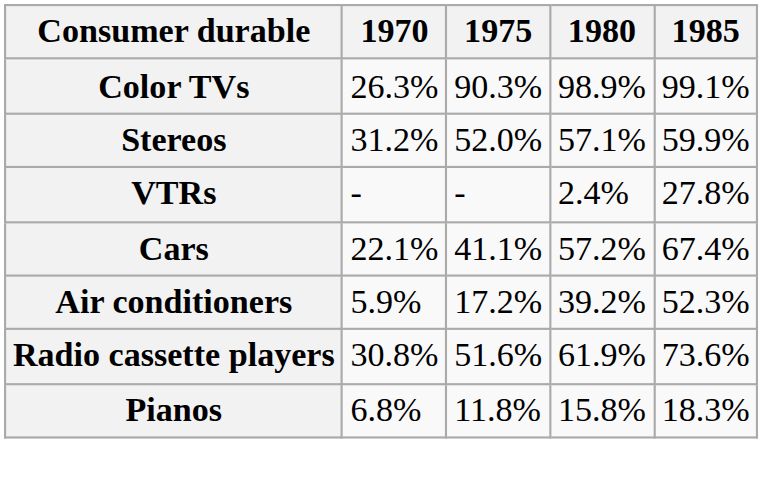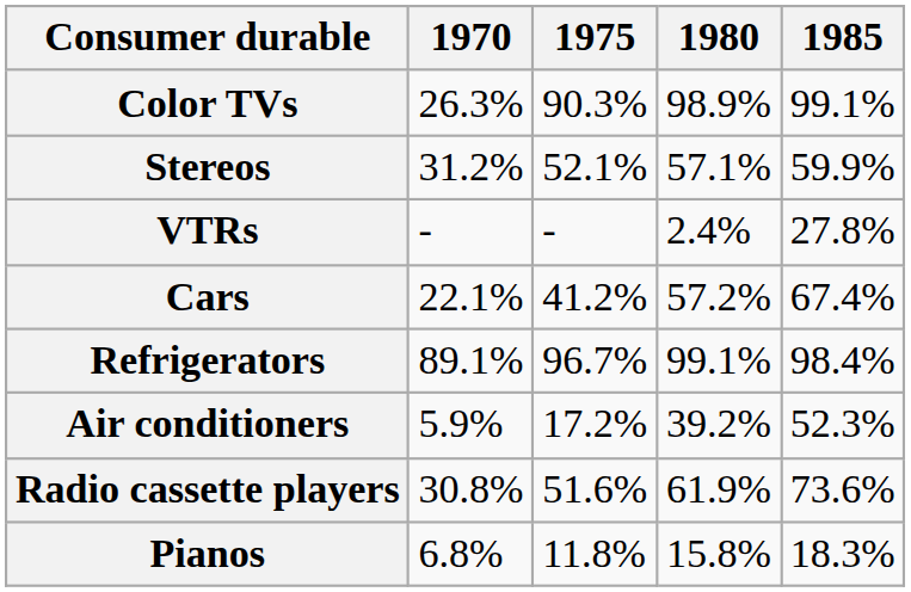Stereos | 1975: 52.0% -> 52.1%
Cars | 1975: 41.1% -> 41.2%
+ row: Refrigerators | 89.1% | 96.7% | 99.1% | 98.4%
